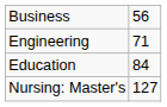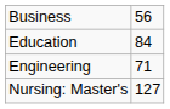rows swapped: Education <-> Engineering
